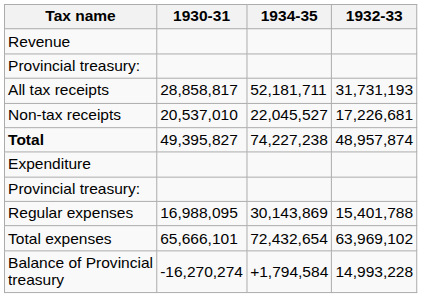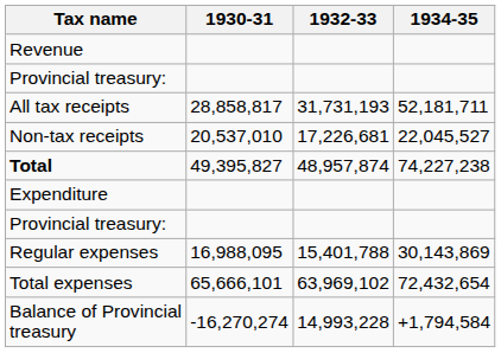columns swapped: 1932-33 <-> 1934-35
